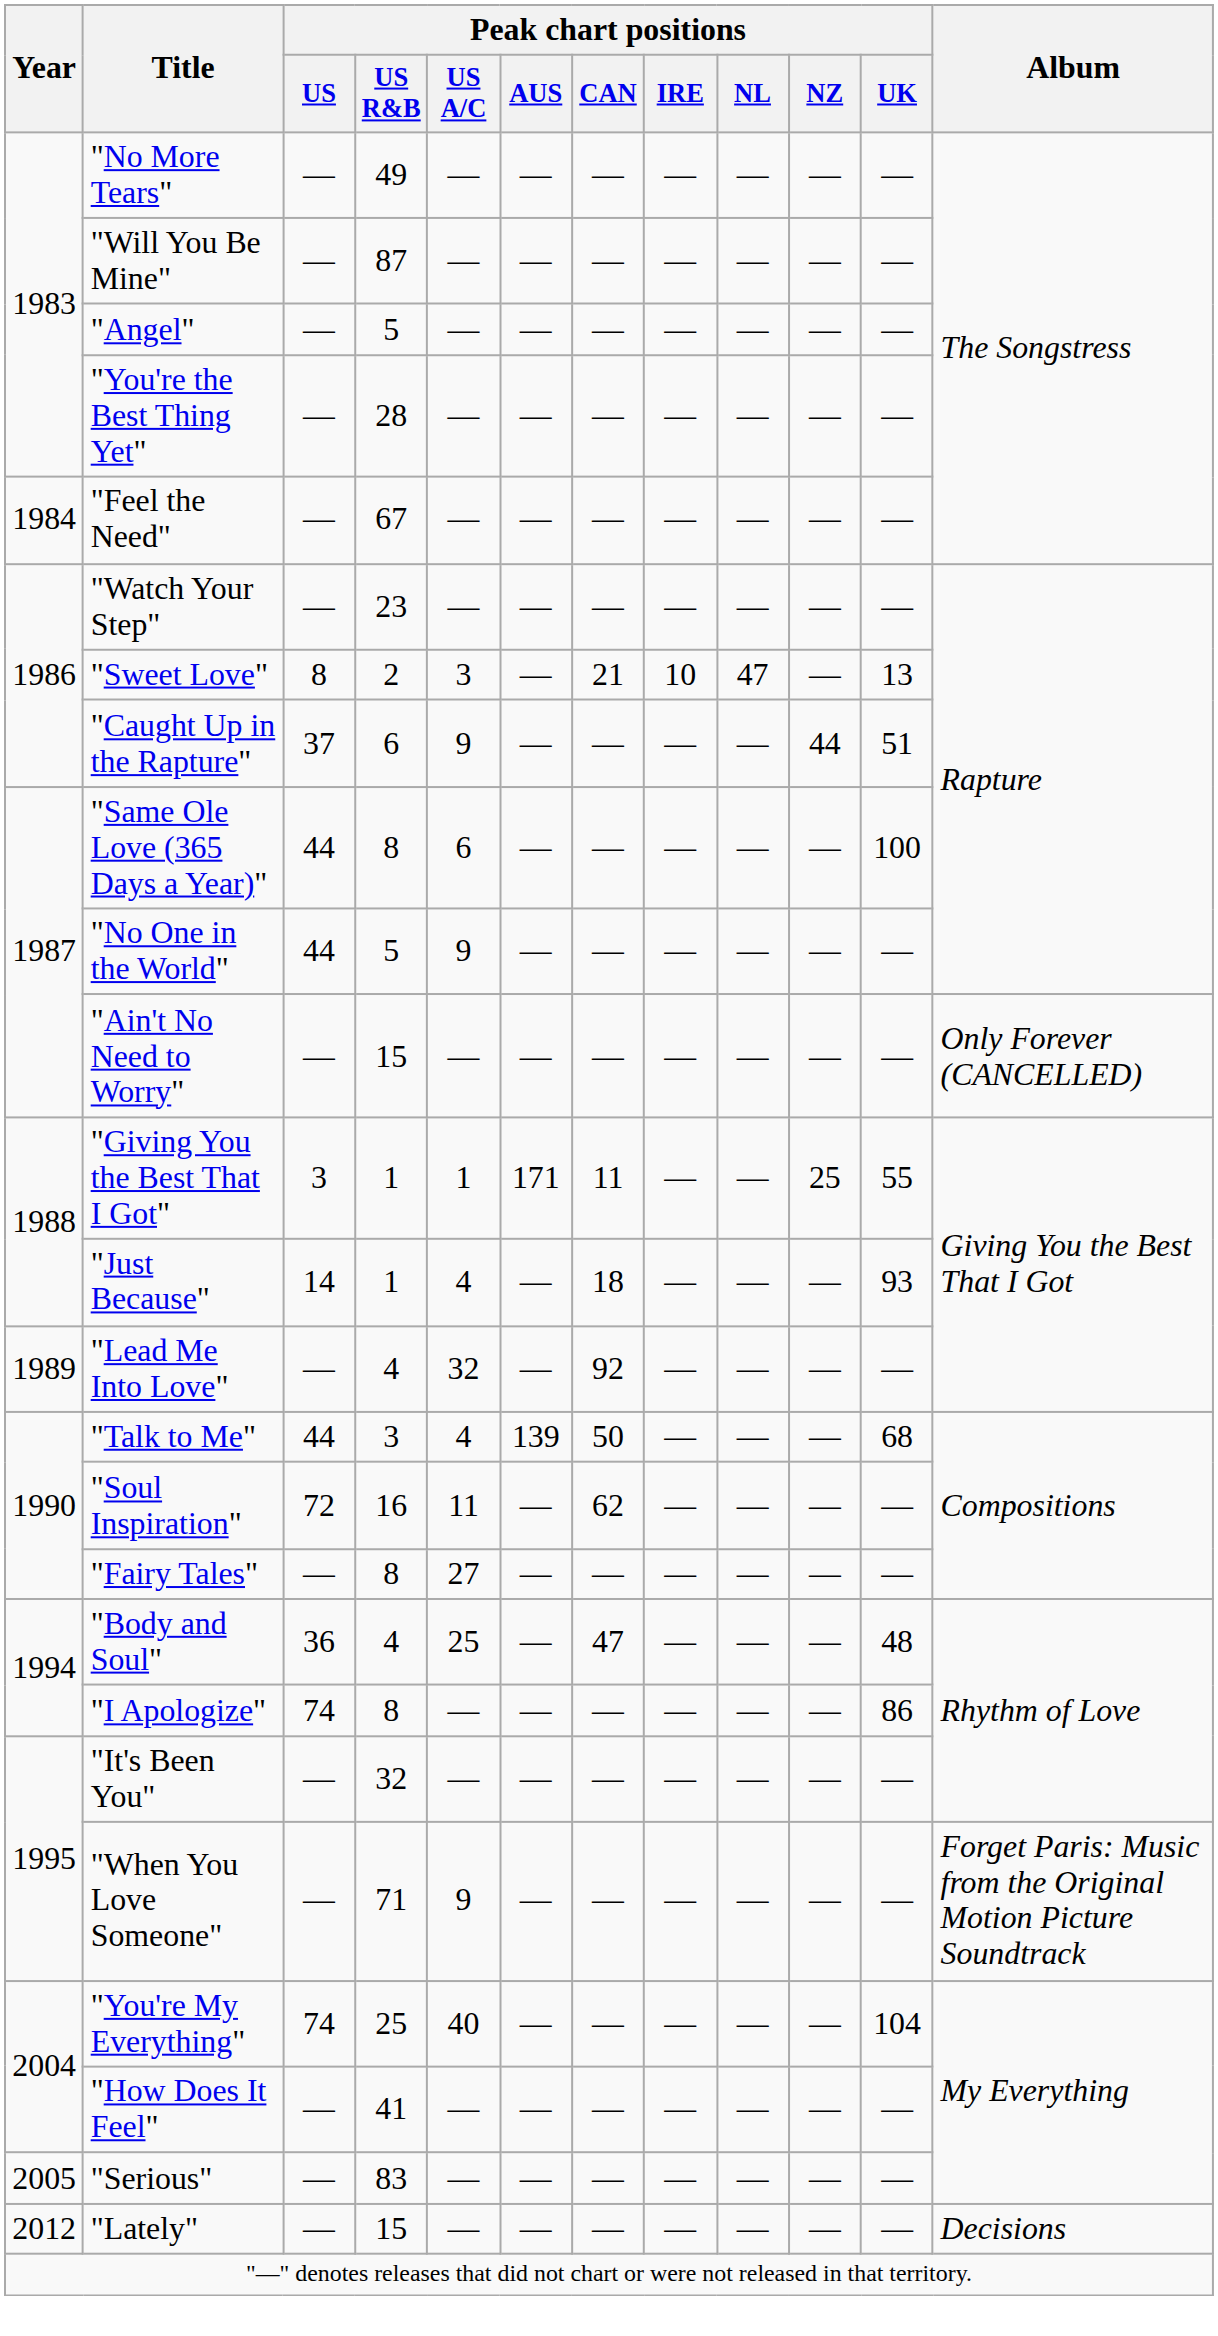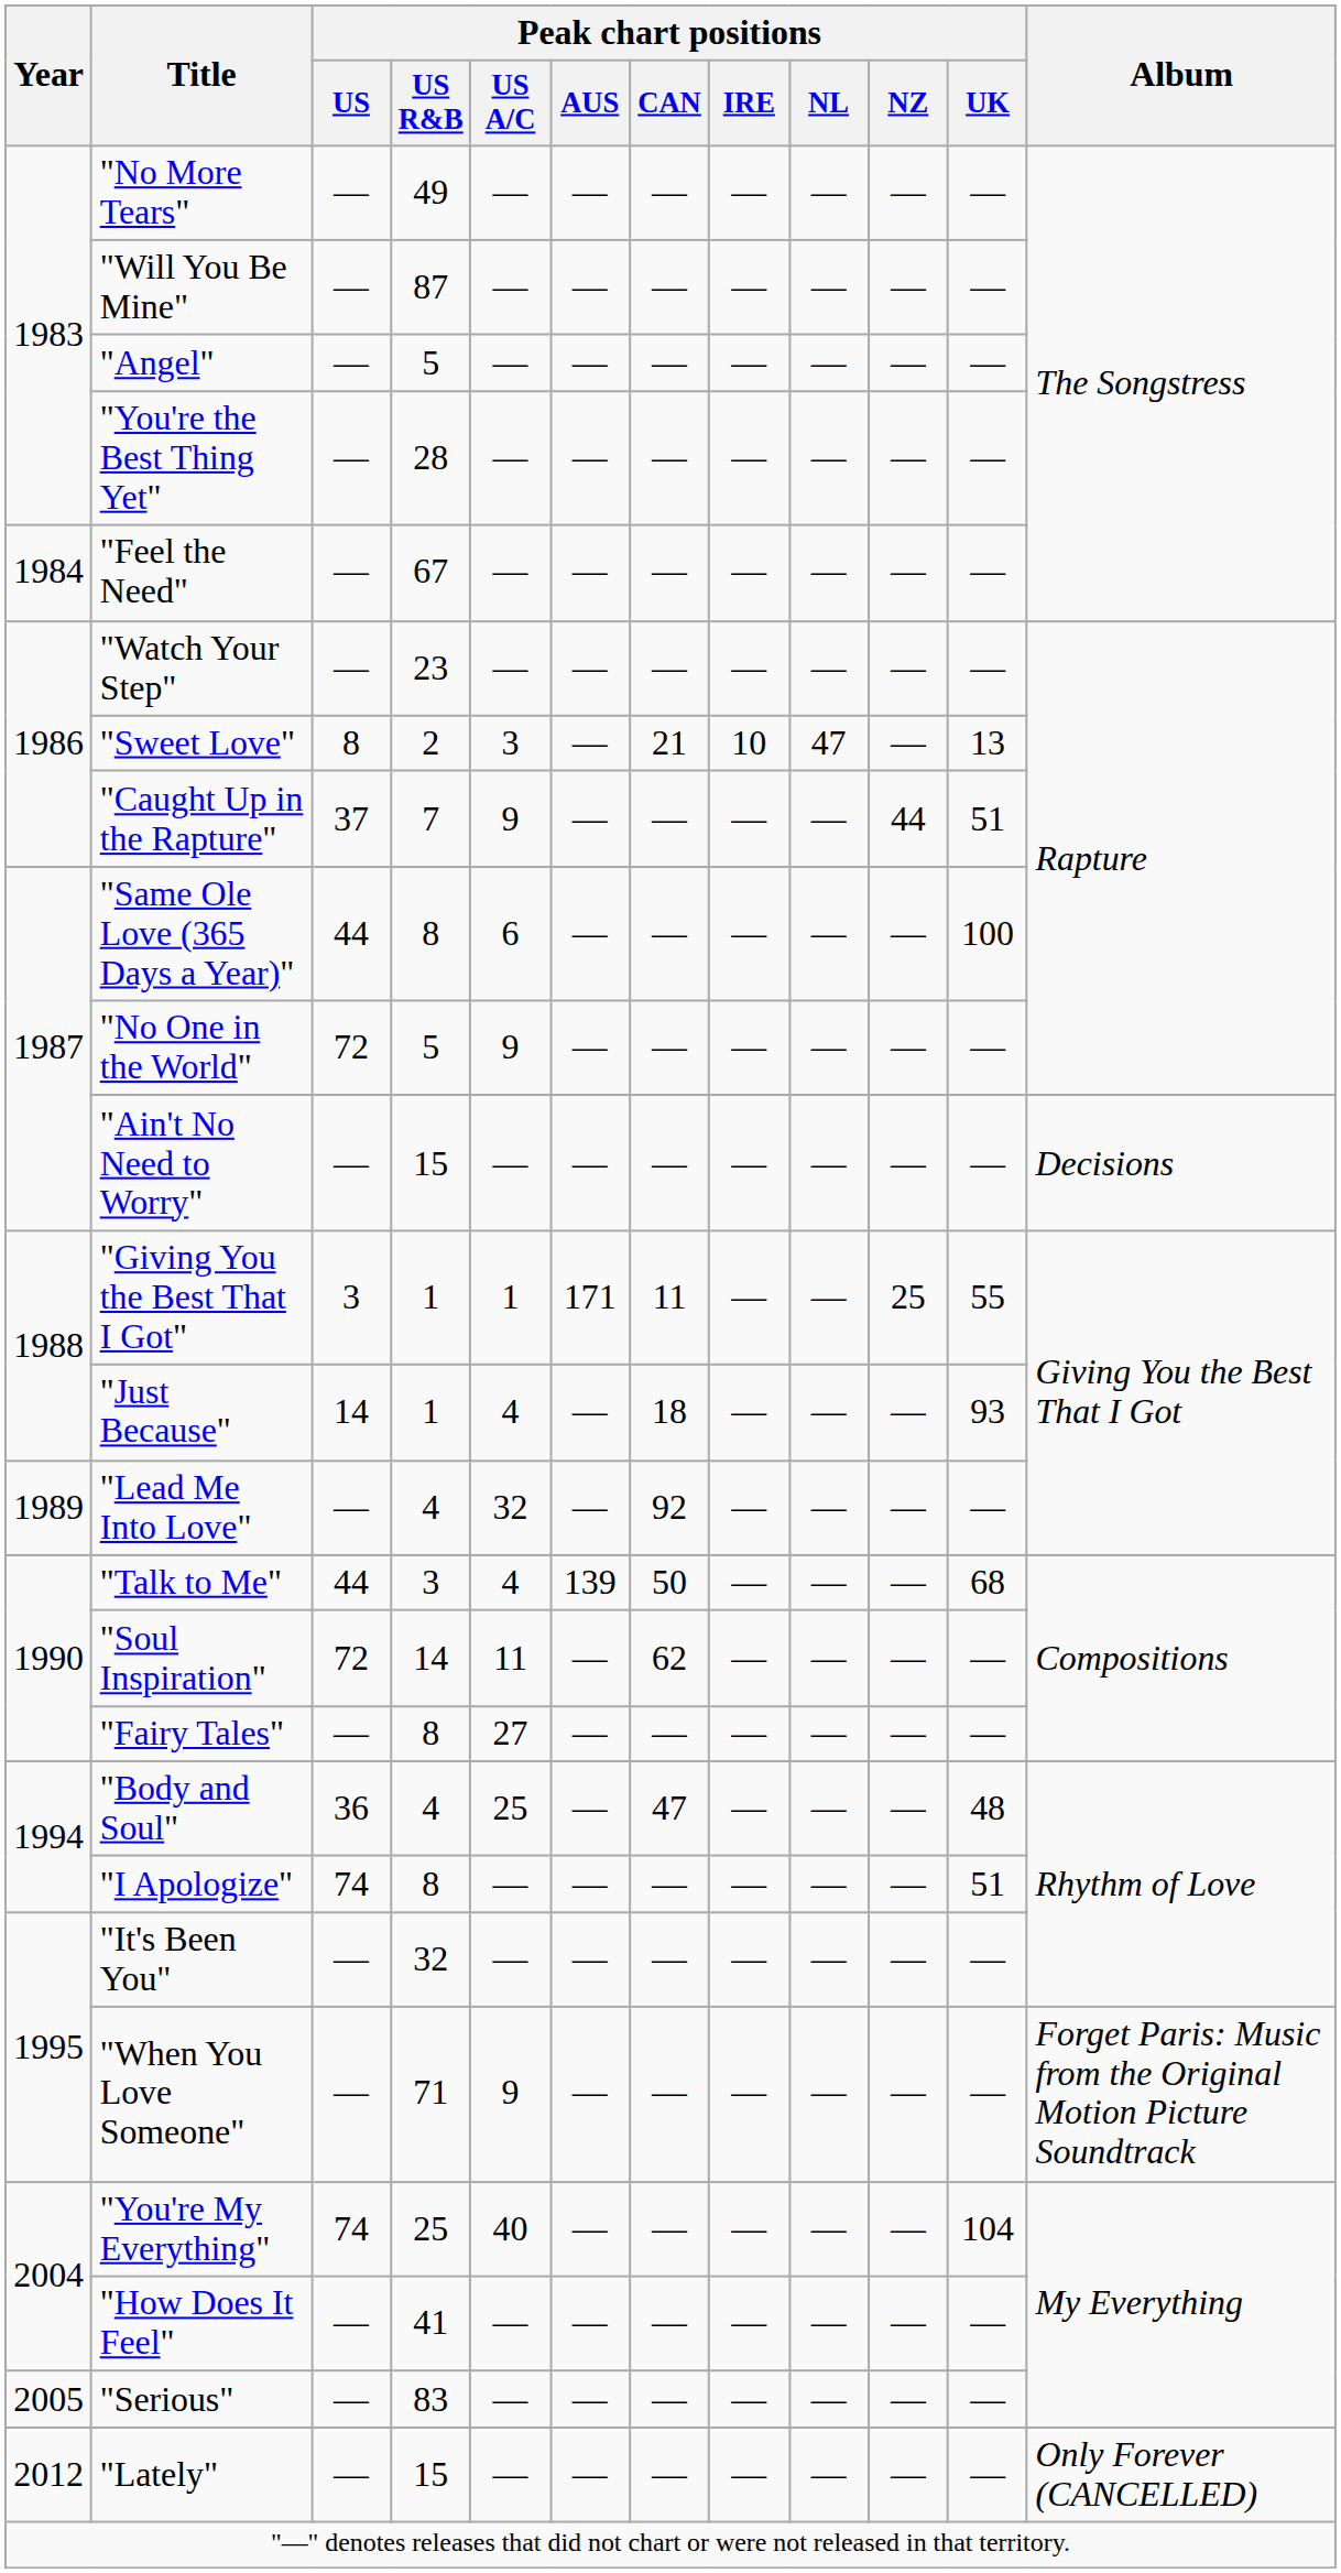"Caught Up in the Rapture" | Peak chart positions / US R&B: 6 -> 7
"No One in the World" | Peak chart positions / US: 44 -> 72
"Ain't No Need to Worry" | Album: Only Forever (CANCELLED) -> Decisions
"Soul Inspiration" | Peak chart positions / US R&B: 16 -> 14
"I Apologize" | Peak chart positions / UK: 86 -> 51
"Lately" | Album: Decisions -> Only Forever (CANCELLED)
